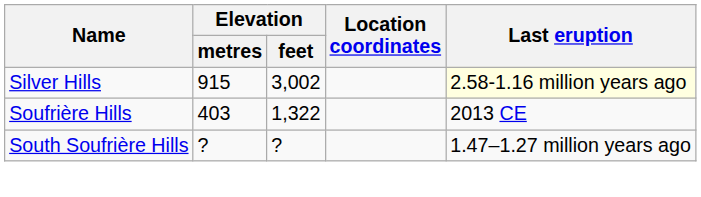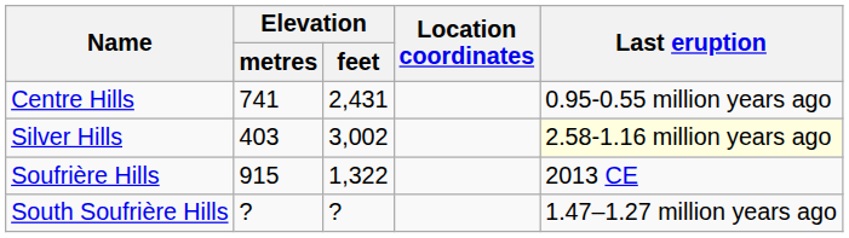+ row: Centre Hills | 741 | 2,431 | 0.95-0.55 million years ago
Silver Hills | Elevation / metres: 915 -> 403
Soufrière Hills | Elevation / metres: 403 -> 915
